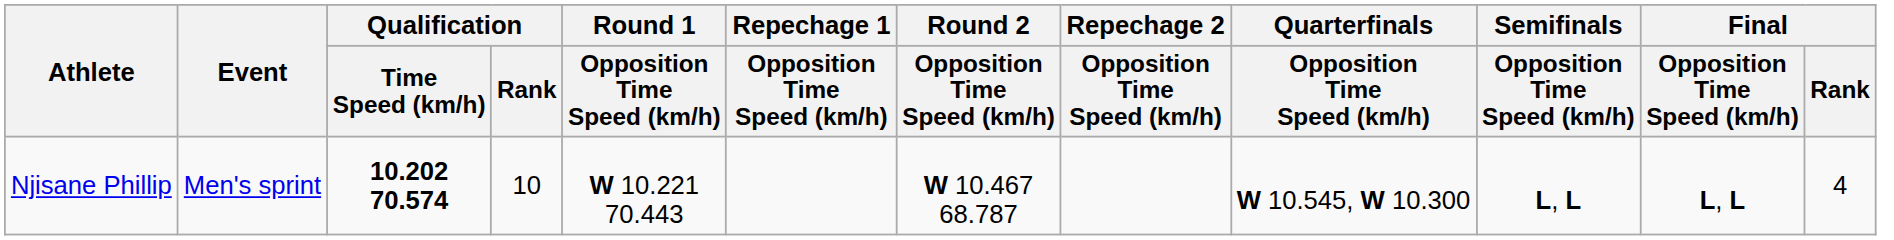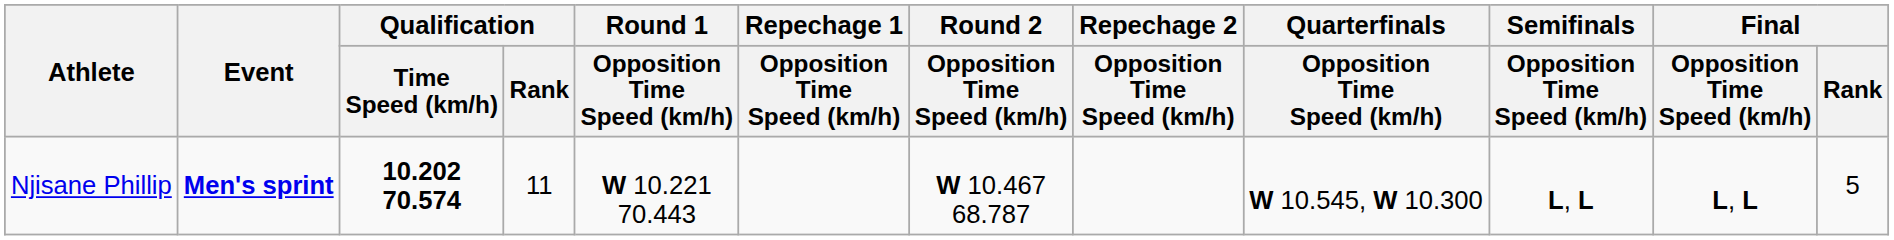Njisane Phillip | Event: normal -> bold
Njisane Phillip | Qualification / Rank: 10 -> 11
Njisane Phillip | Final / Rank: 4 -> 5
